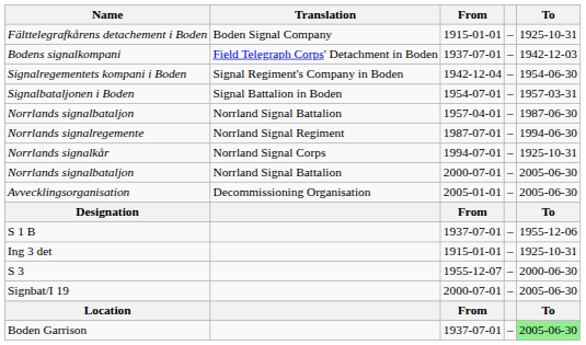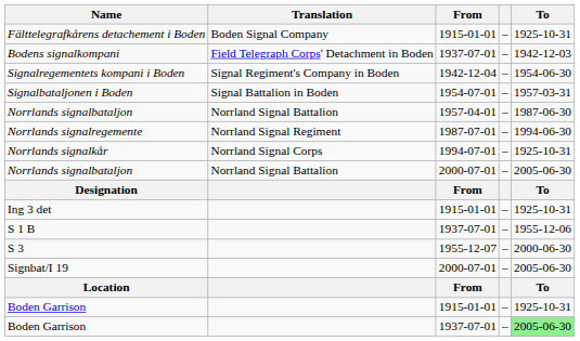- row: Avvecklingsorganisation | Decommissioning Organisation | 2005-01-01 | – | 2005-06-30
rows swapped: Ing 3 det <-> S 1 B
+ row: Boden Garrison | 1915-01-01 | – | 1925-10-31
